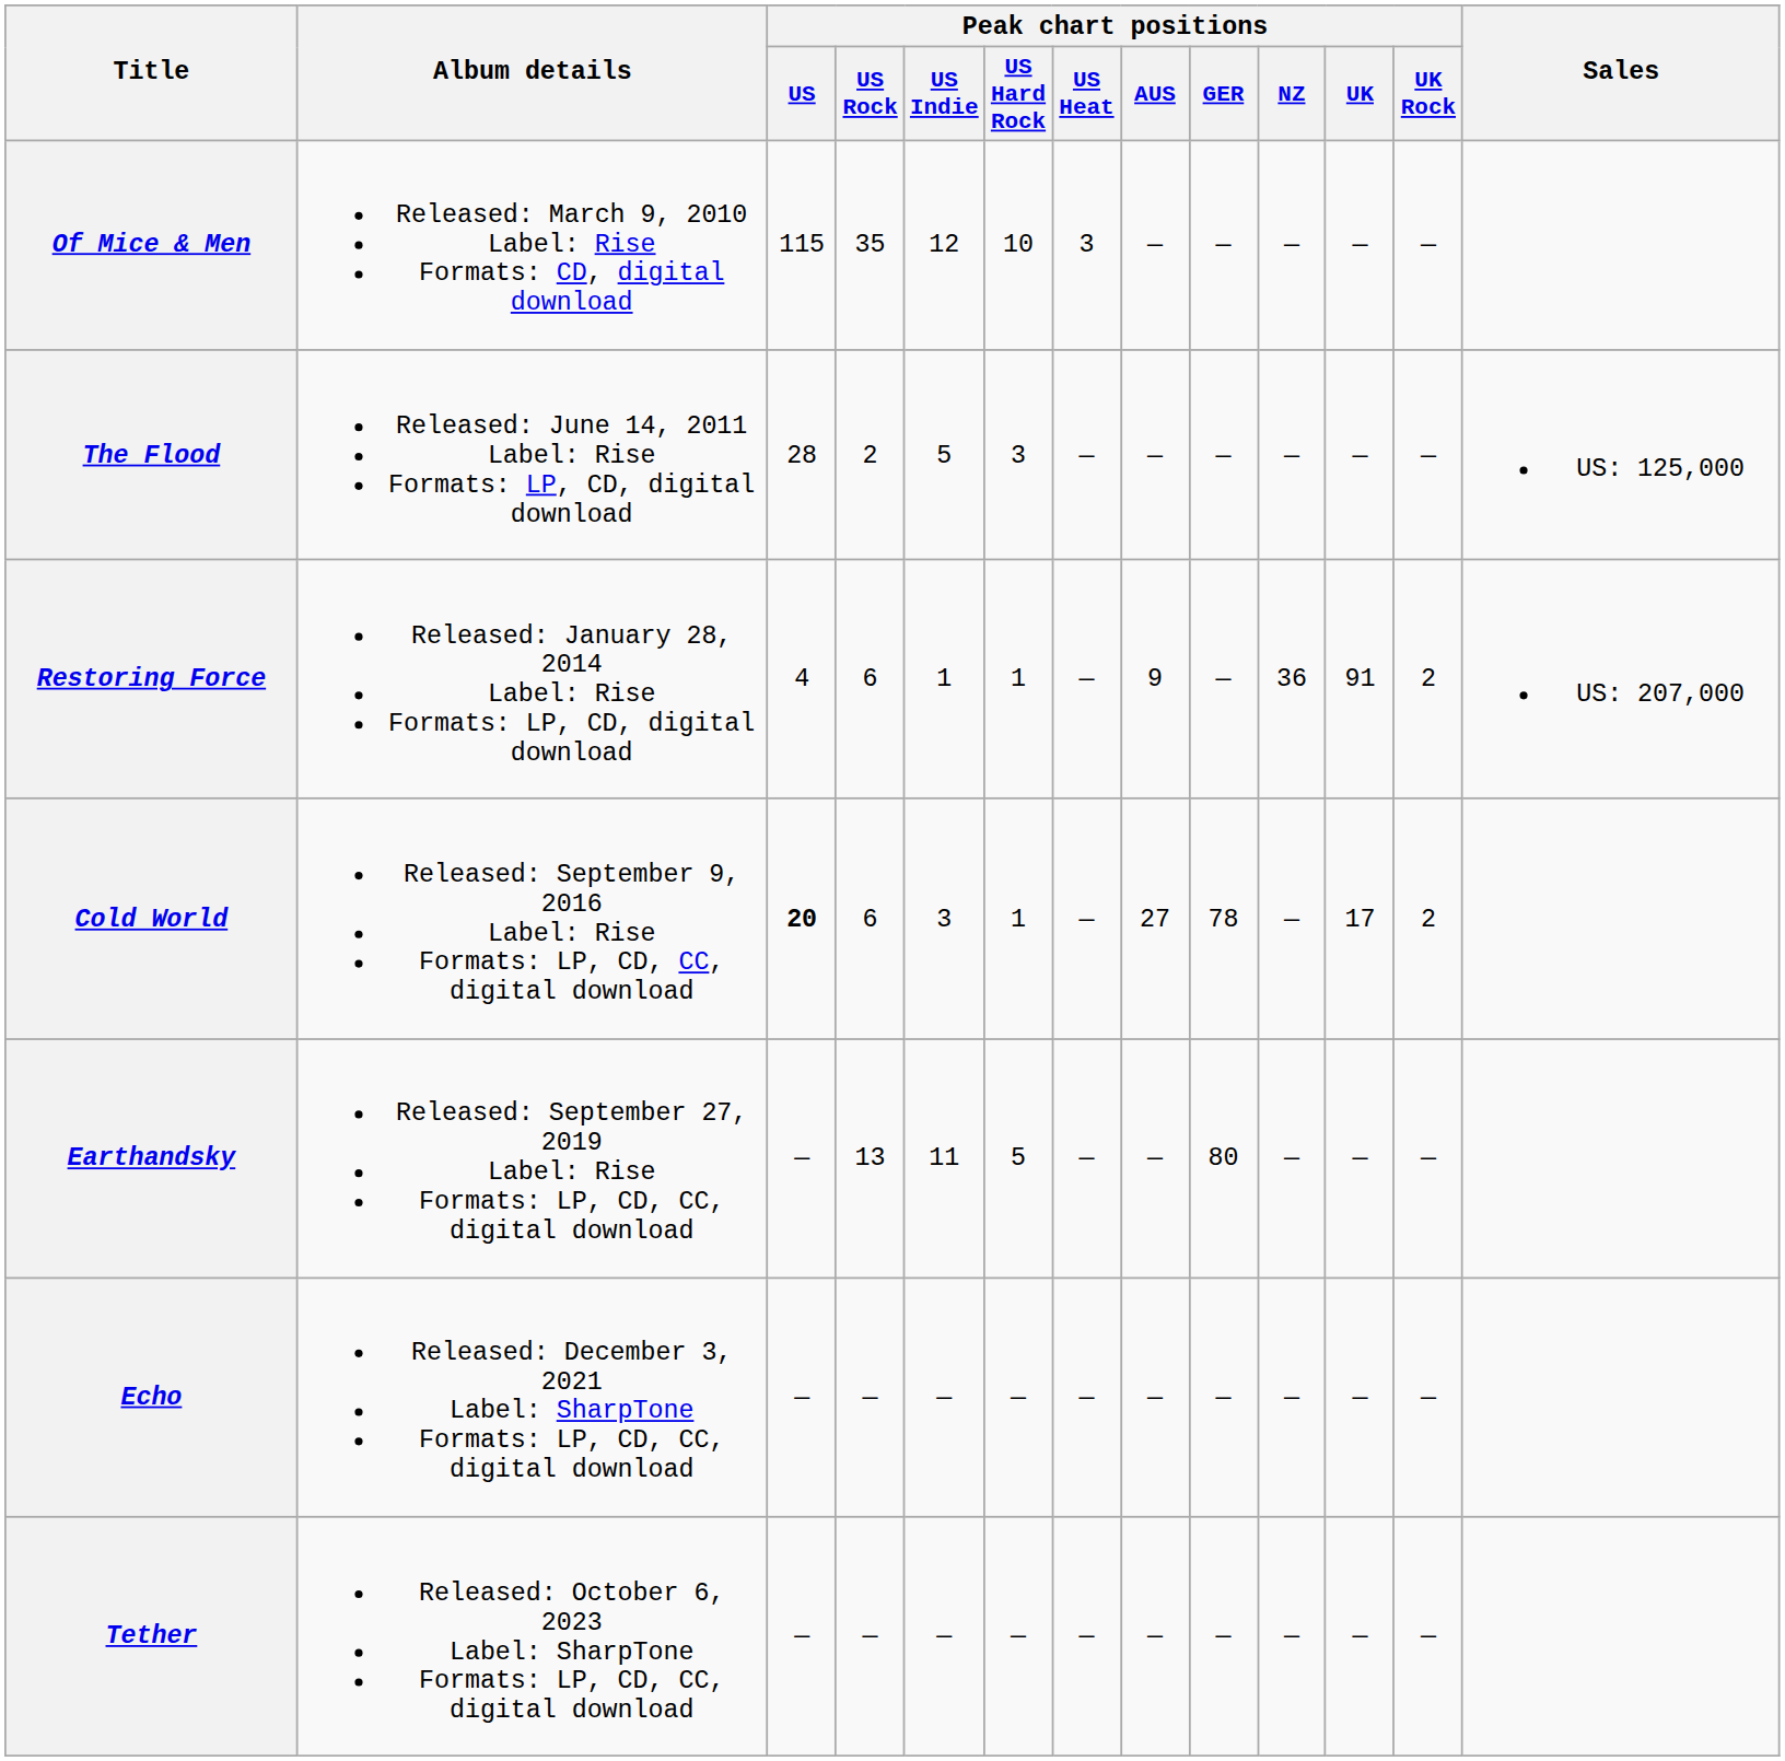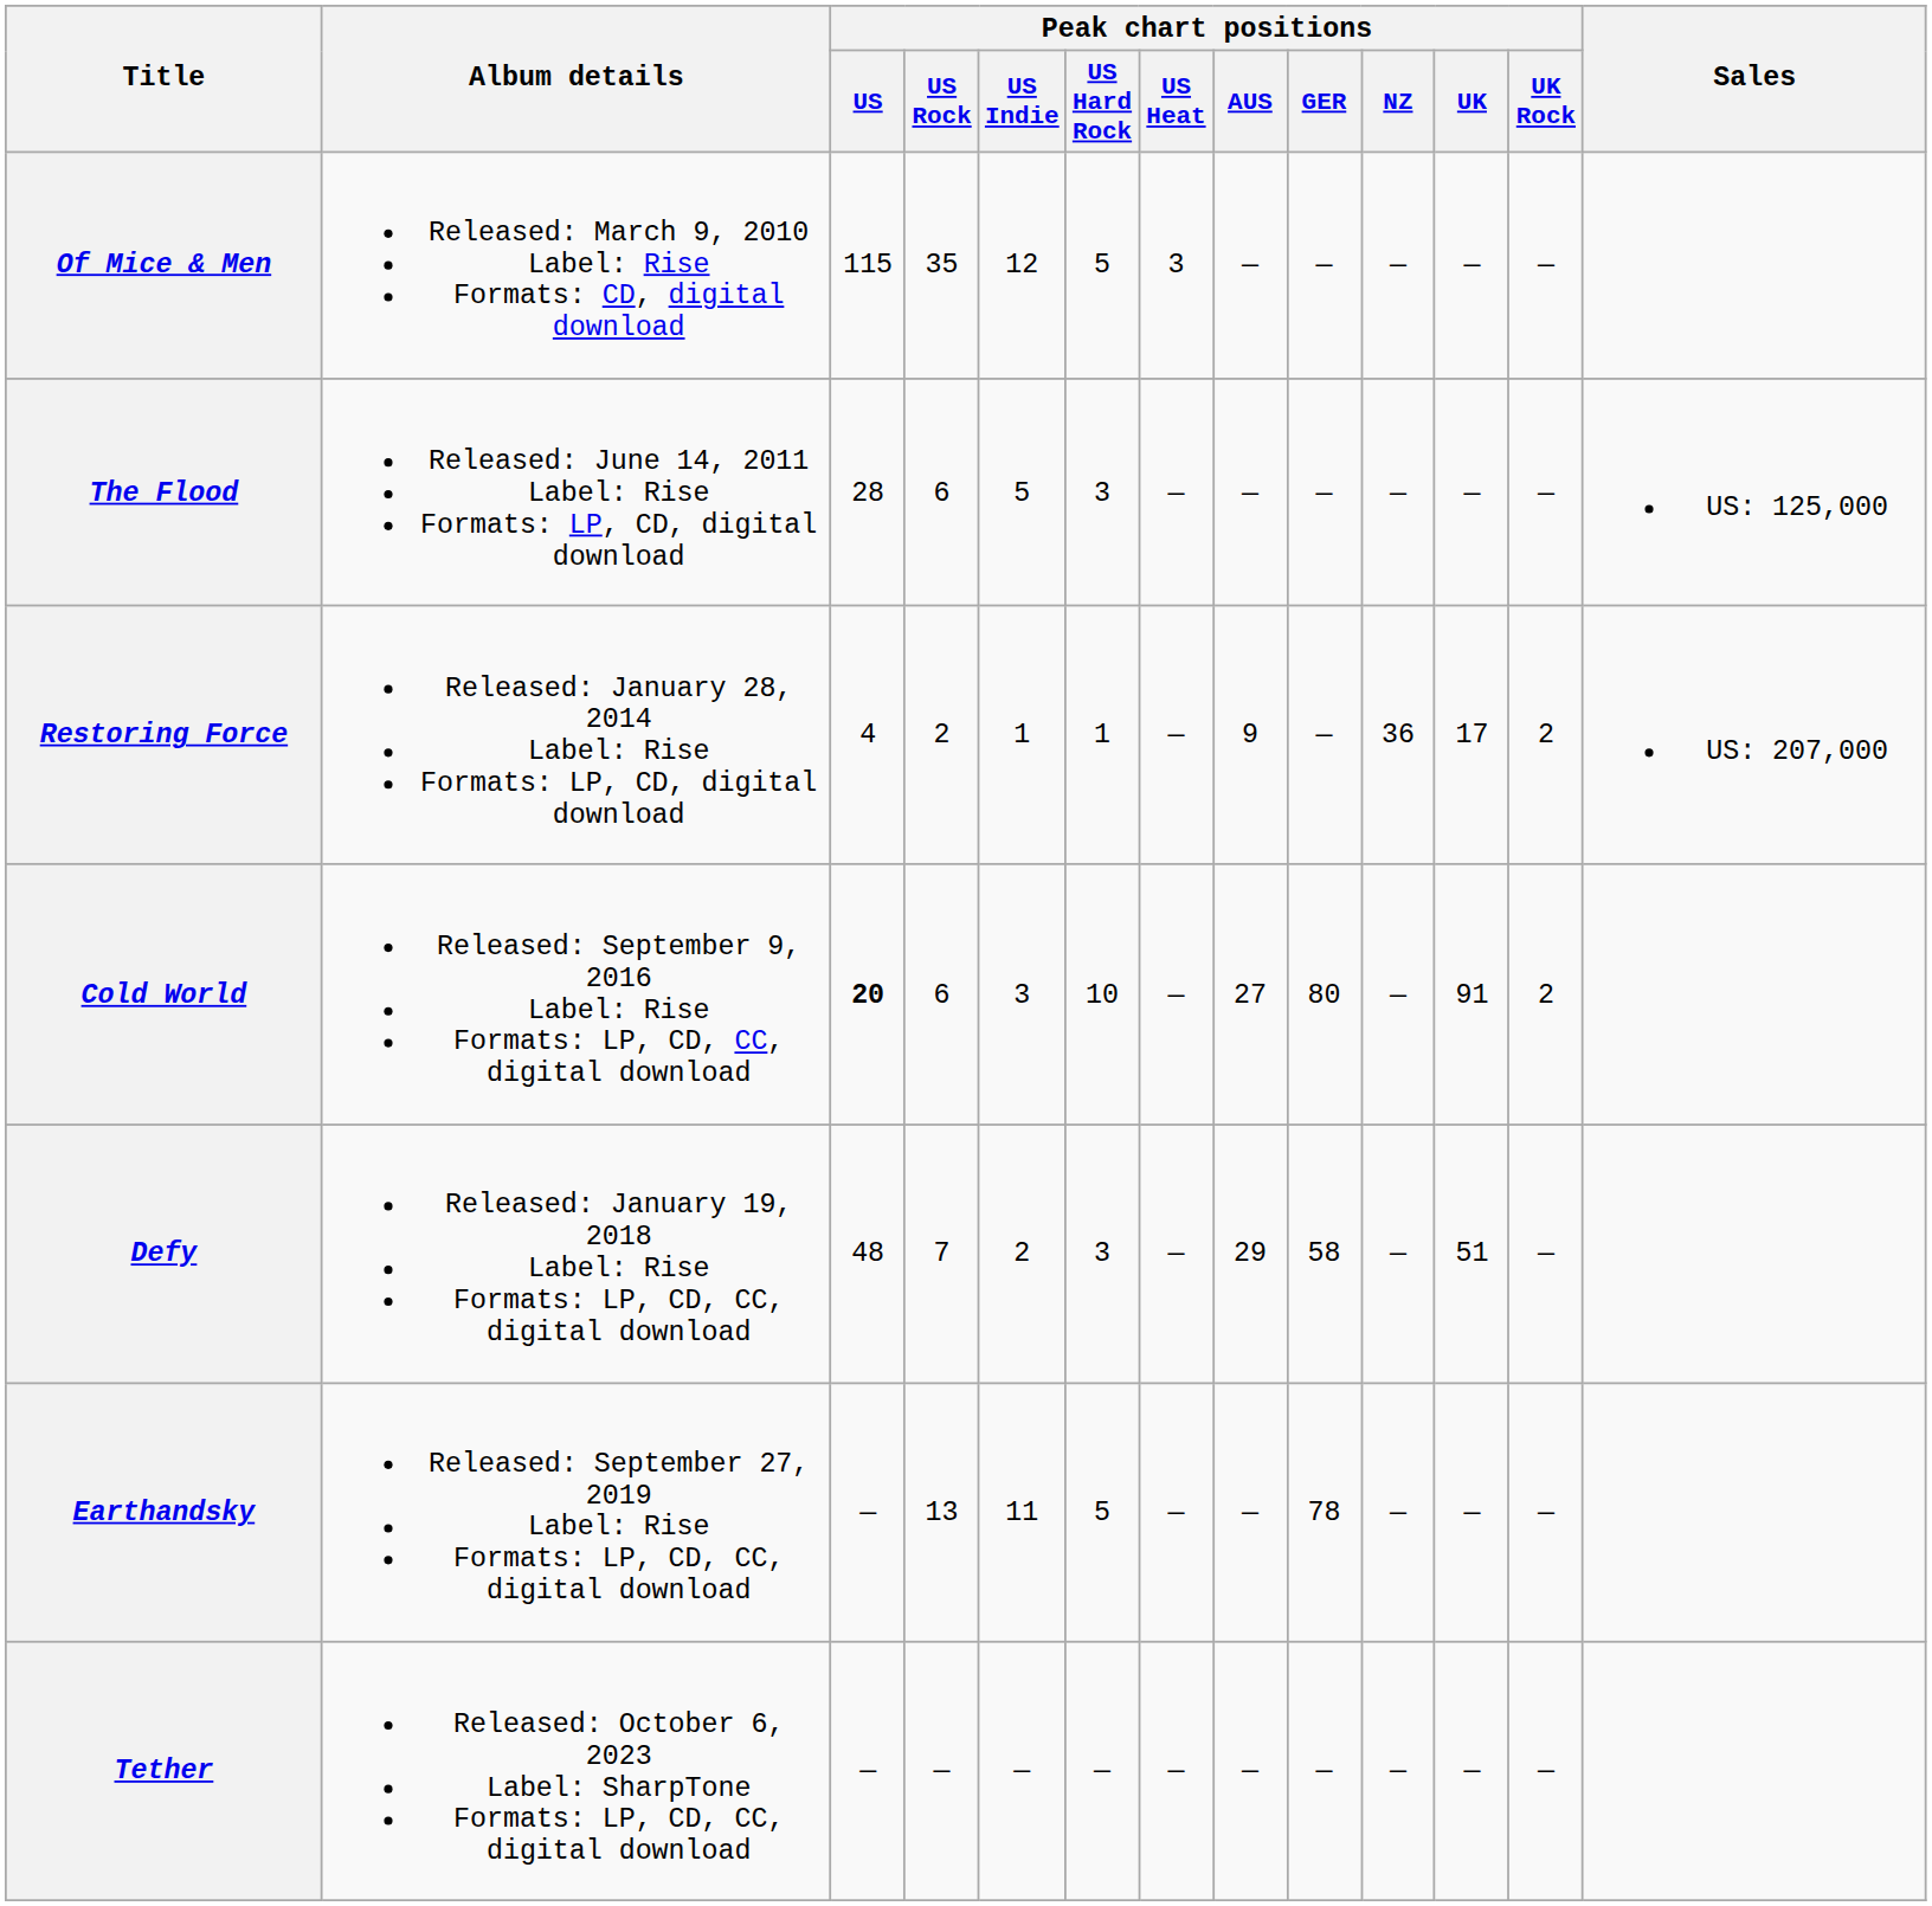Of Mice & Men | Peak chart positions / US Hard Rock: 10 -> 5
The Flood | Peak chart positions / US Rock: 2 -> 6
Restoring Force | Peak chart positions / US Rock: 6 -> 2
Restoring Force | Peak chart positions / UK: 91 -> 17
Cold World | Peak chart positions / US Hard Rock: 1 -> 10
Cold World | Peak chart positions / GER: 78 -> 80
Cold World | Peak chart positions / UK: 17 -> 91
+ row: Defy | Released: January 19, 2018 Label: Rise Formats: LP, CD, CC, digital download | 48 | 7 | 2 | 3 | — | 29 | 58 | — | 51 | —
Earthandsky | Peak chart positions / GER: 80 -> 78
- row: Echo | Released: December 3, 2021 Label: SharpTone Formats: LP, CD, CC, digital download | — | — | — | — | — | — | — | — | — | —
